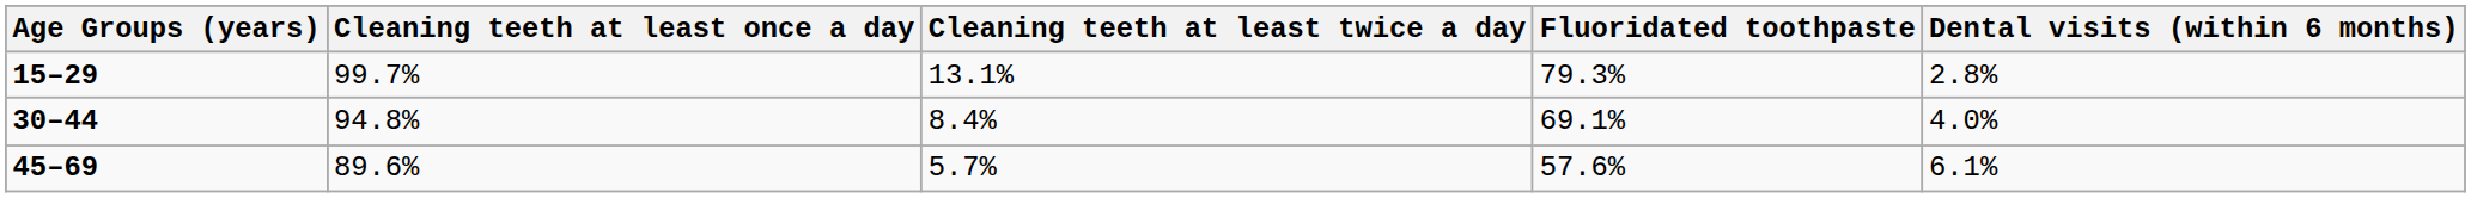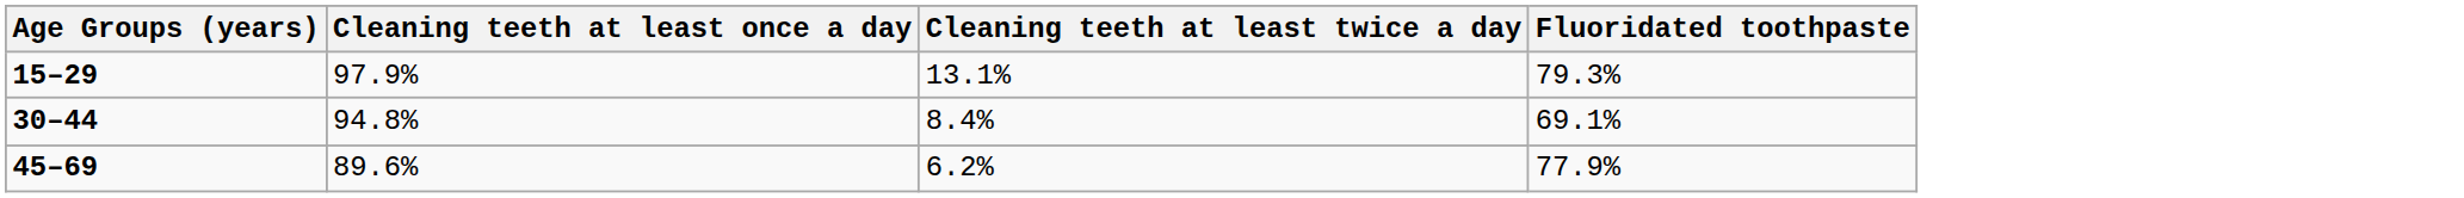- column: Dental visits (within 6 months) | 2.8% | 4.0% | 6.1%
15–29 | Cleaning teeth at least once a day: 99.7% -> 97.9%
45–69 | Cleaning teeth at least twice a day: 5.7% -> 6.2%
45–69 | Fluoridated toothpaste: 57.6% -> 77.9%
